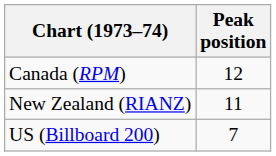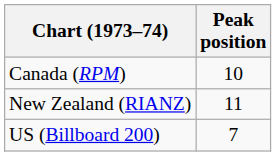Canada (RPM) | Peak position: 12 -> 10
